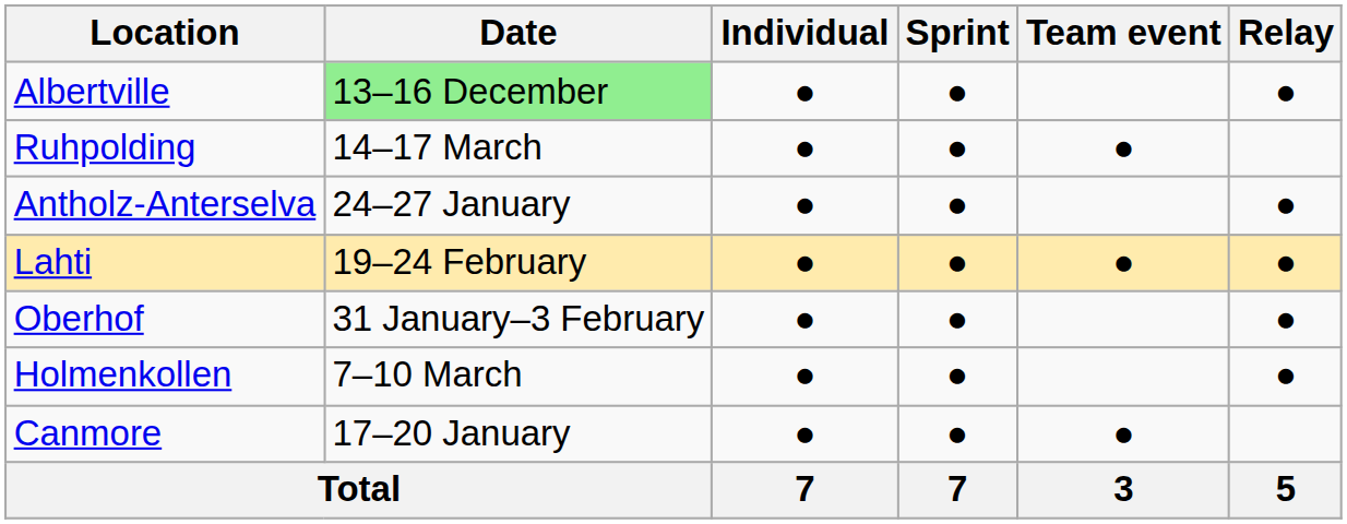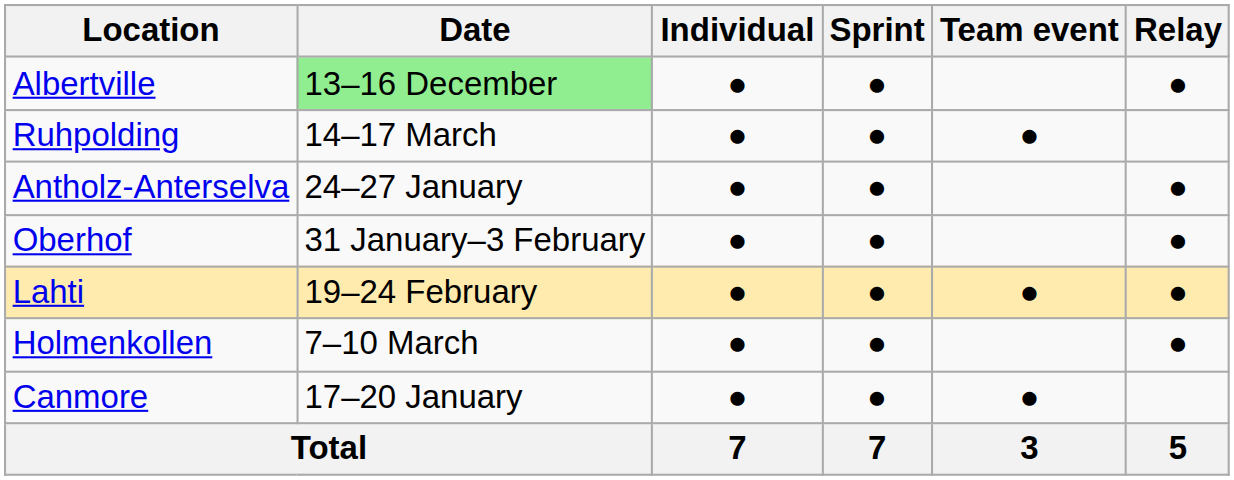rows swapped: Oberhof <-> Lahti
